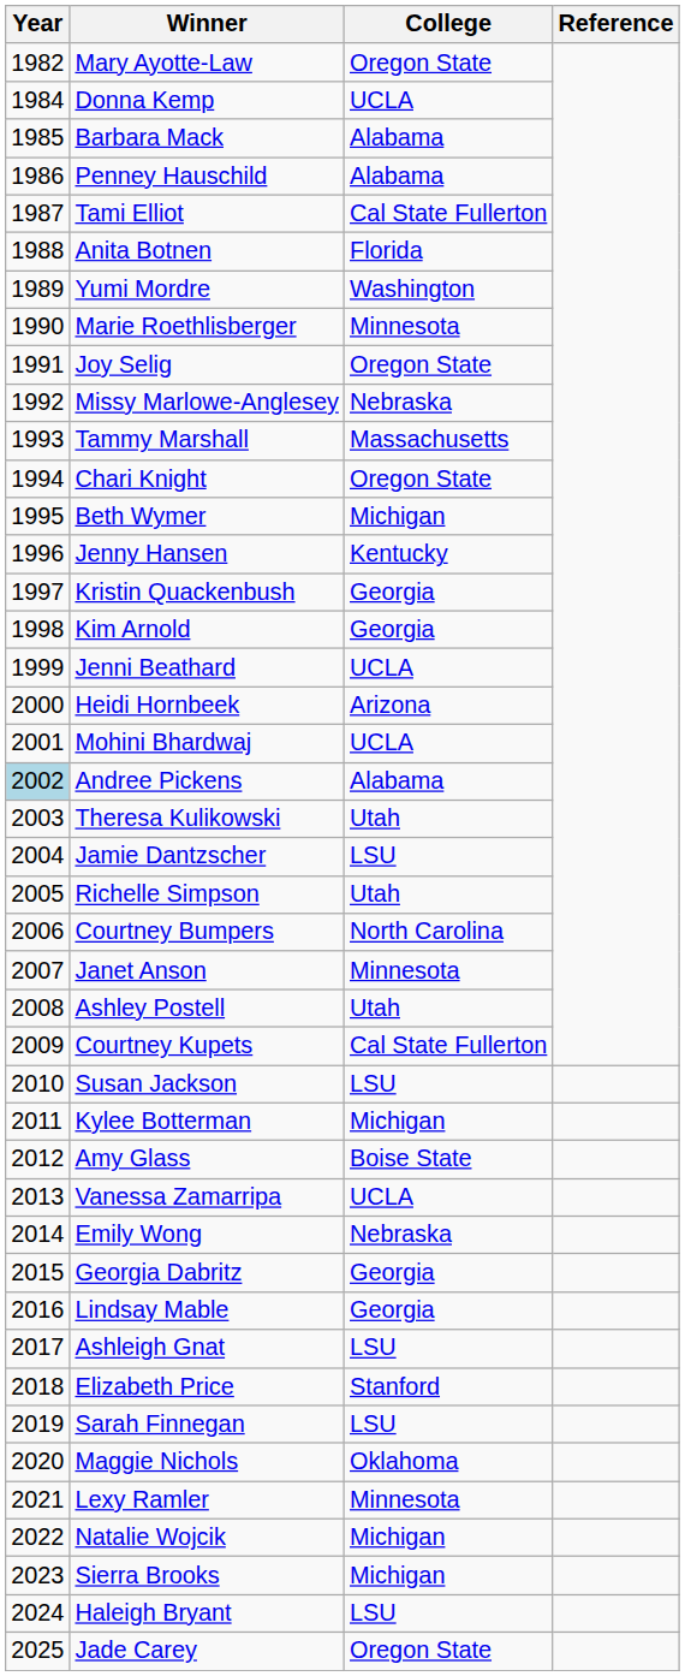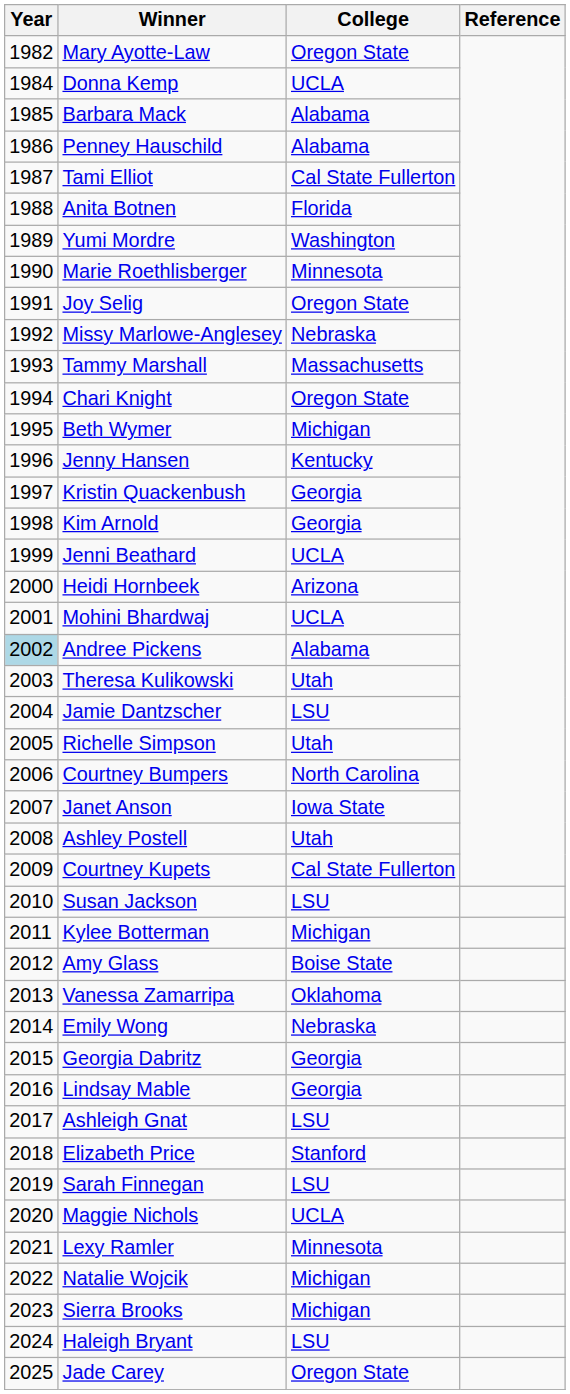Janet Anson | College: Minnesota -> Iowa State
Vanessa Zamarripa | College: UCLA -> Oklahoma
Maggie Nichols | College: Oklahoma -> UCLA
